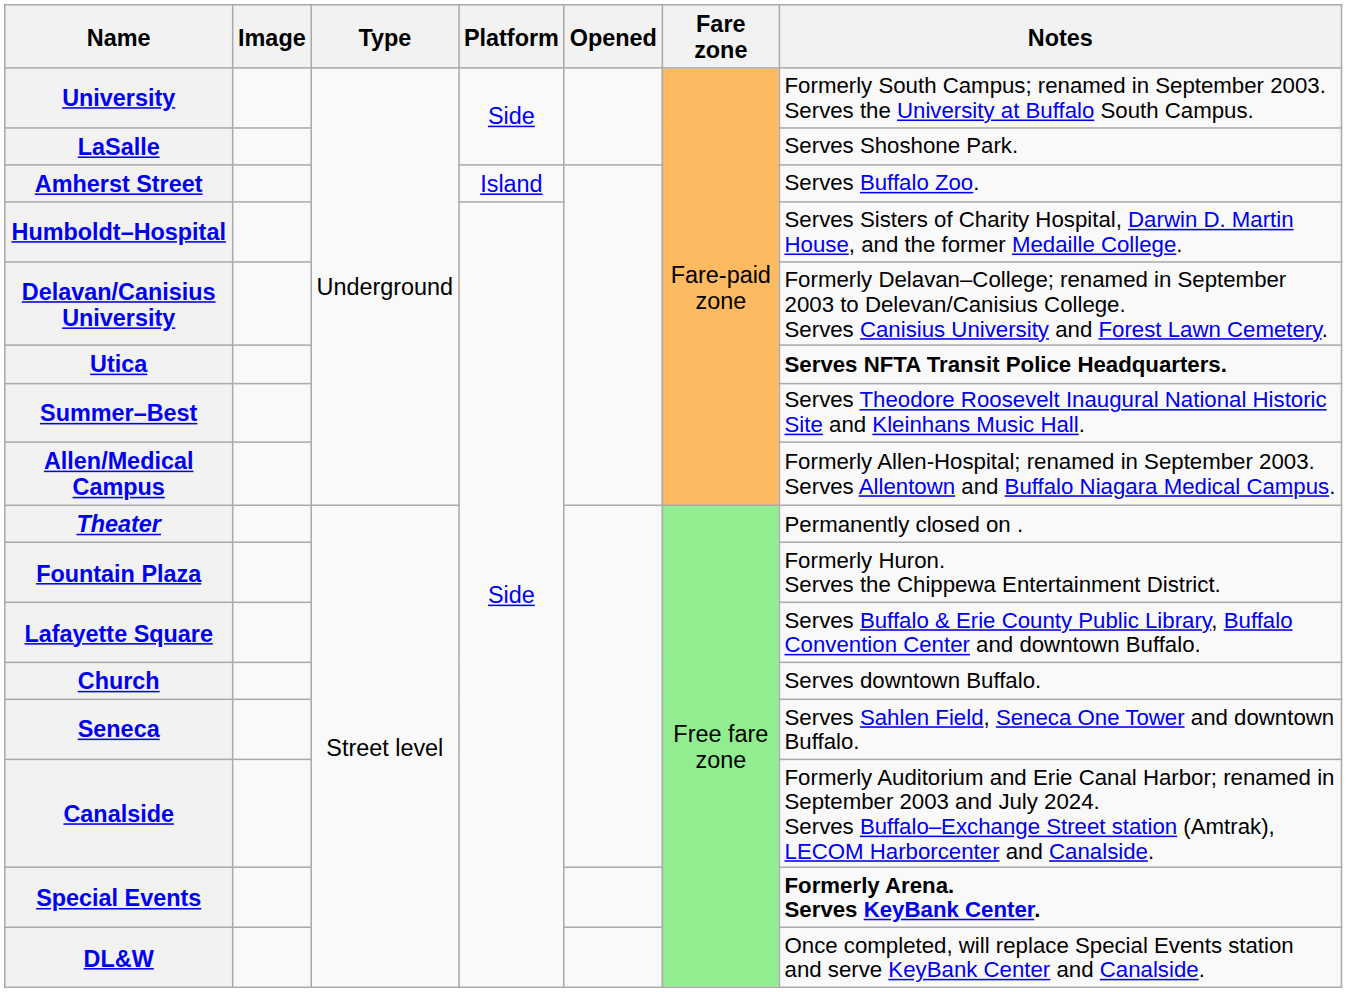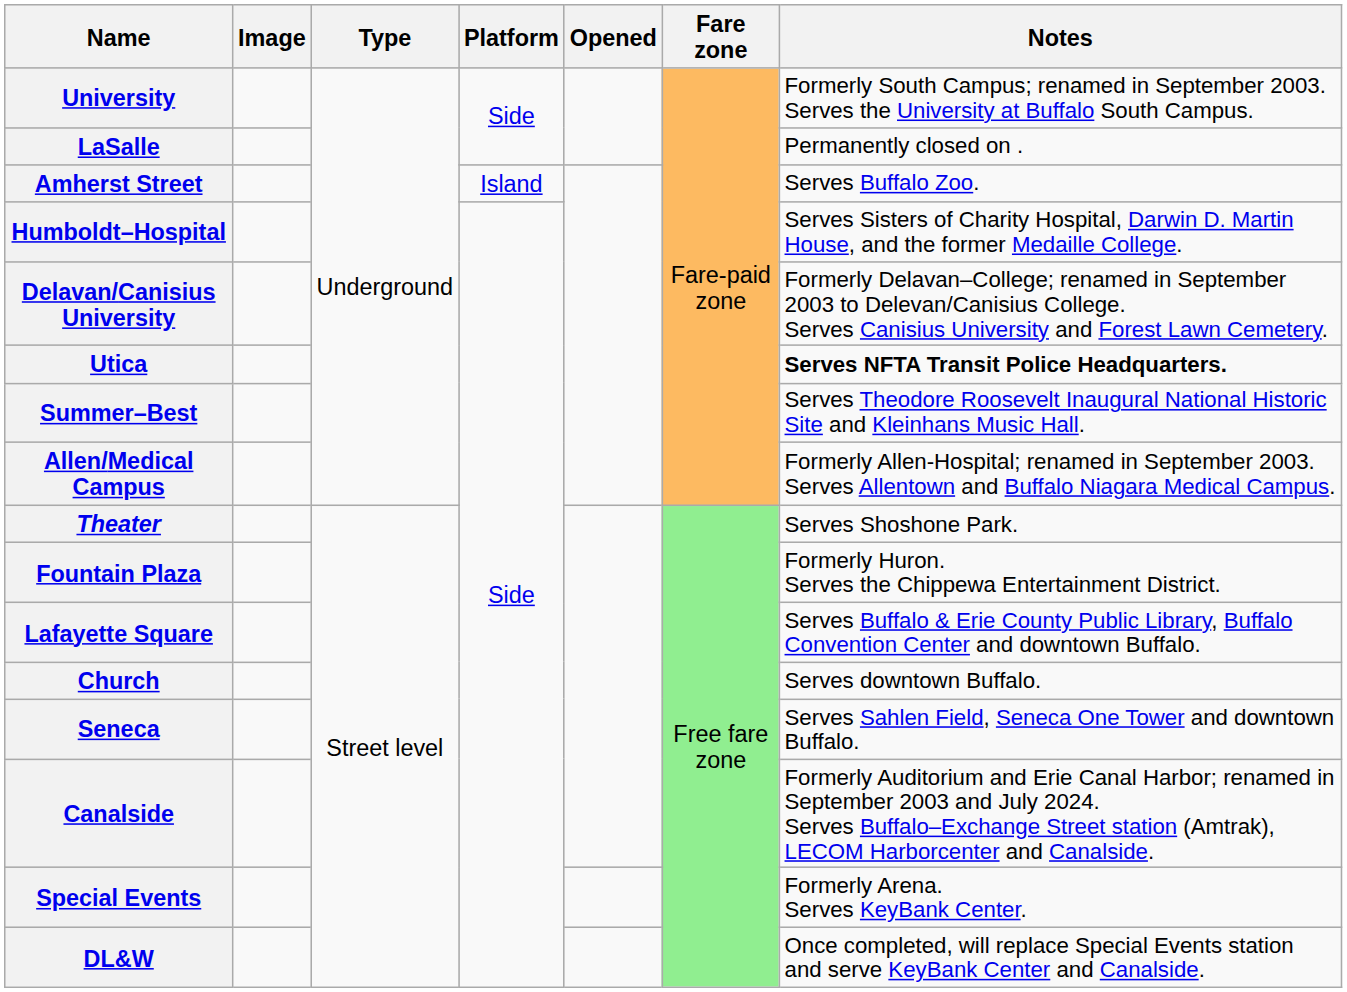LaSalle | Notes: Serves Shoshone Park. -> Permanently closed on .
Theater | Notes: Permanently closed on . -> Serves Shoshone Park.
Special Events | Notes: bold -> normal
